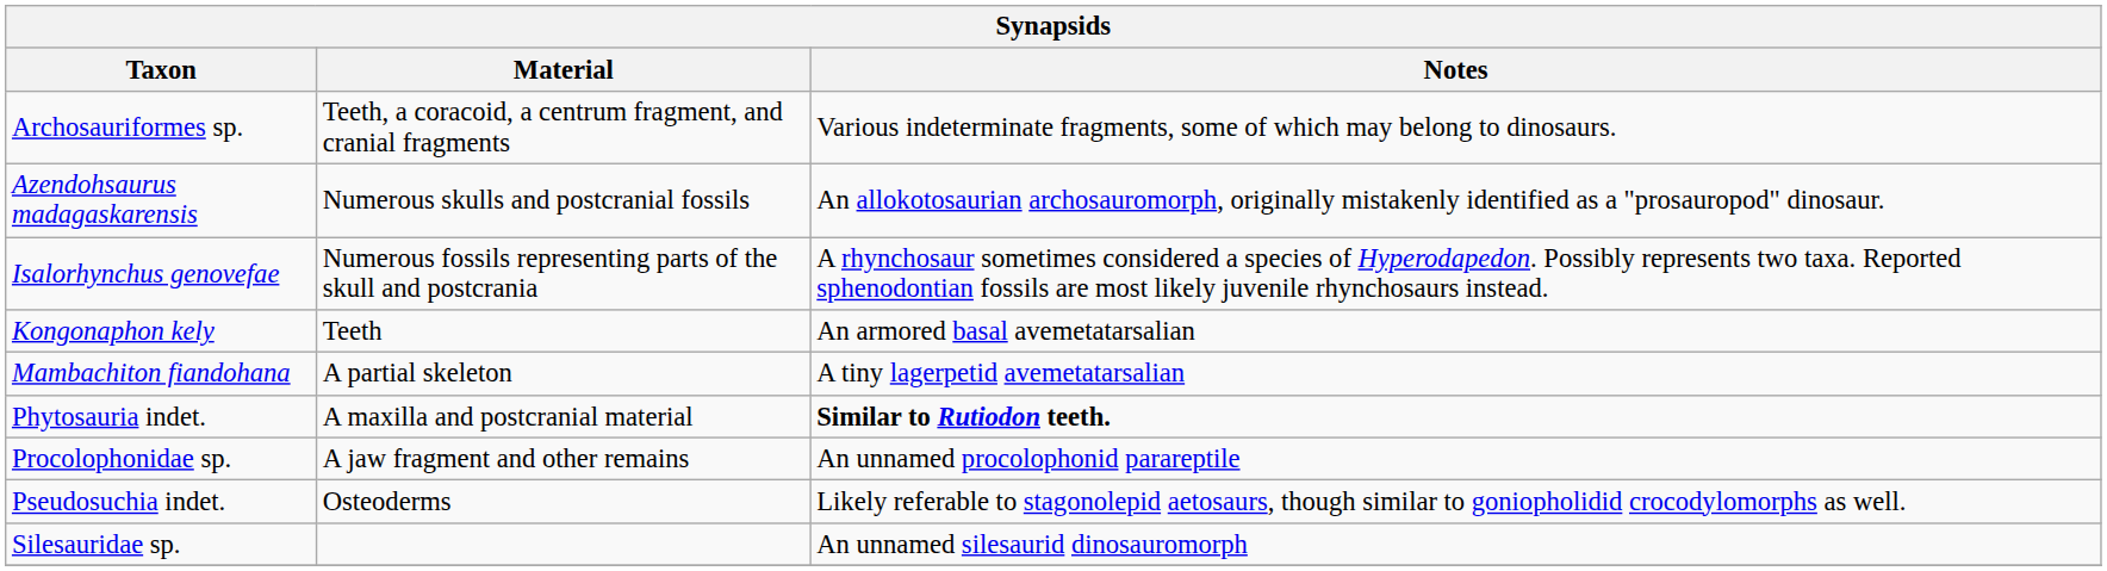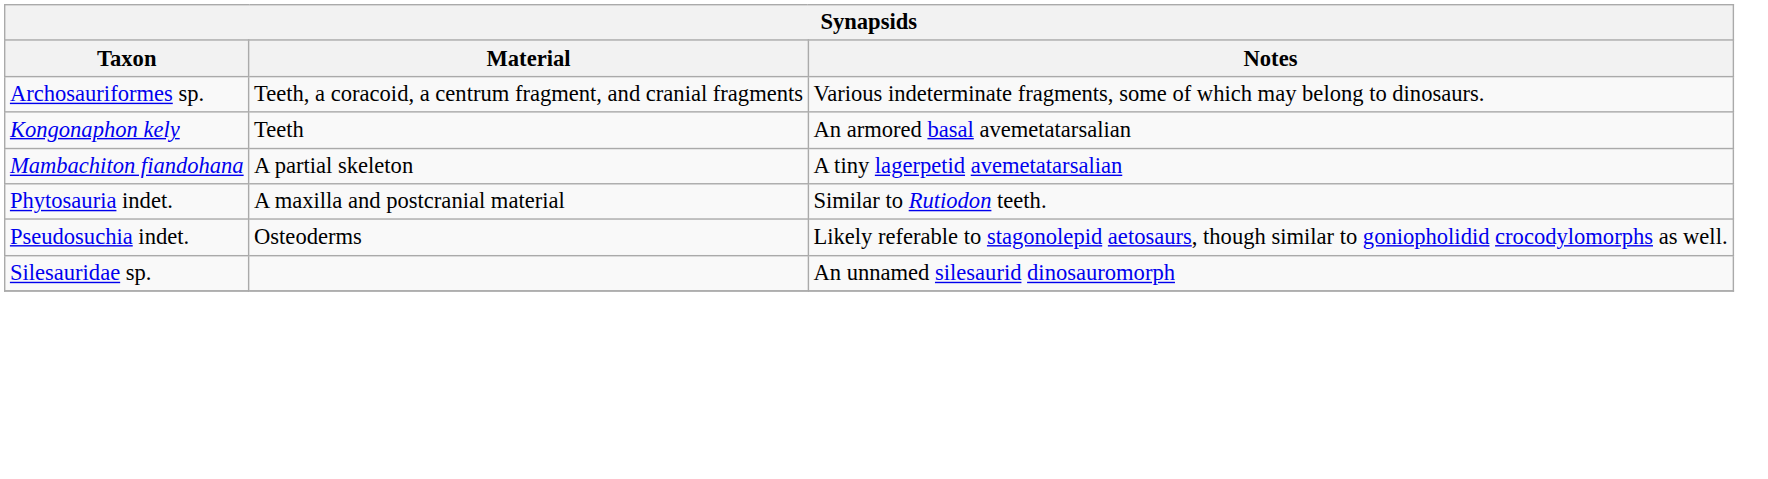- row: Azendohsaurus madagaskarensis | Numerous skulls and postcranial fossils | An allokotosaurian archosauromorph, originally mistakenly identified as a "prosauropod" dinosaur.
- row: Isalorhynchus genovefae | Numerous fossils representing parts of the skull and postcrania | A rhynchosaur sometimes considered a species of Hyperodapedon. Possibly represents two taxa. Reported sphenodontian fossils are most likely juvenile rhynchosaurs instead.
Phytosauria indet. | Notes: bold -> normal
- row: Procolophonidae sp. | A jaw fragment and other remains | An unnamed procolophonid parareptile
